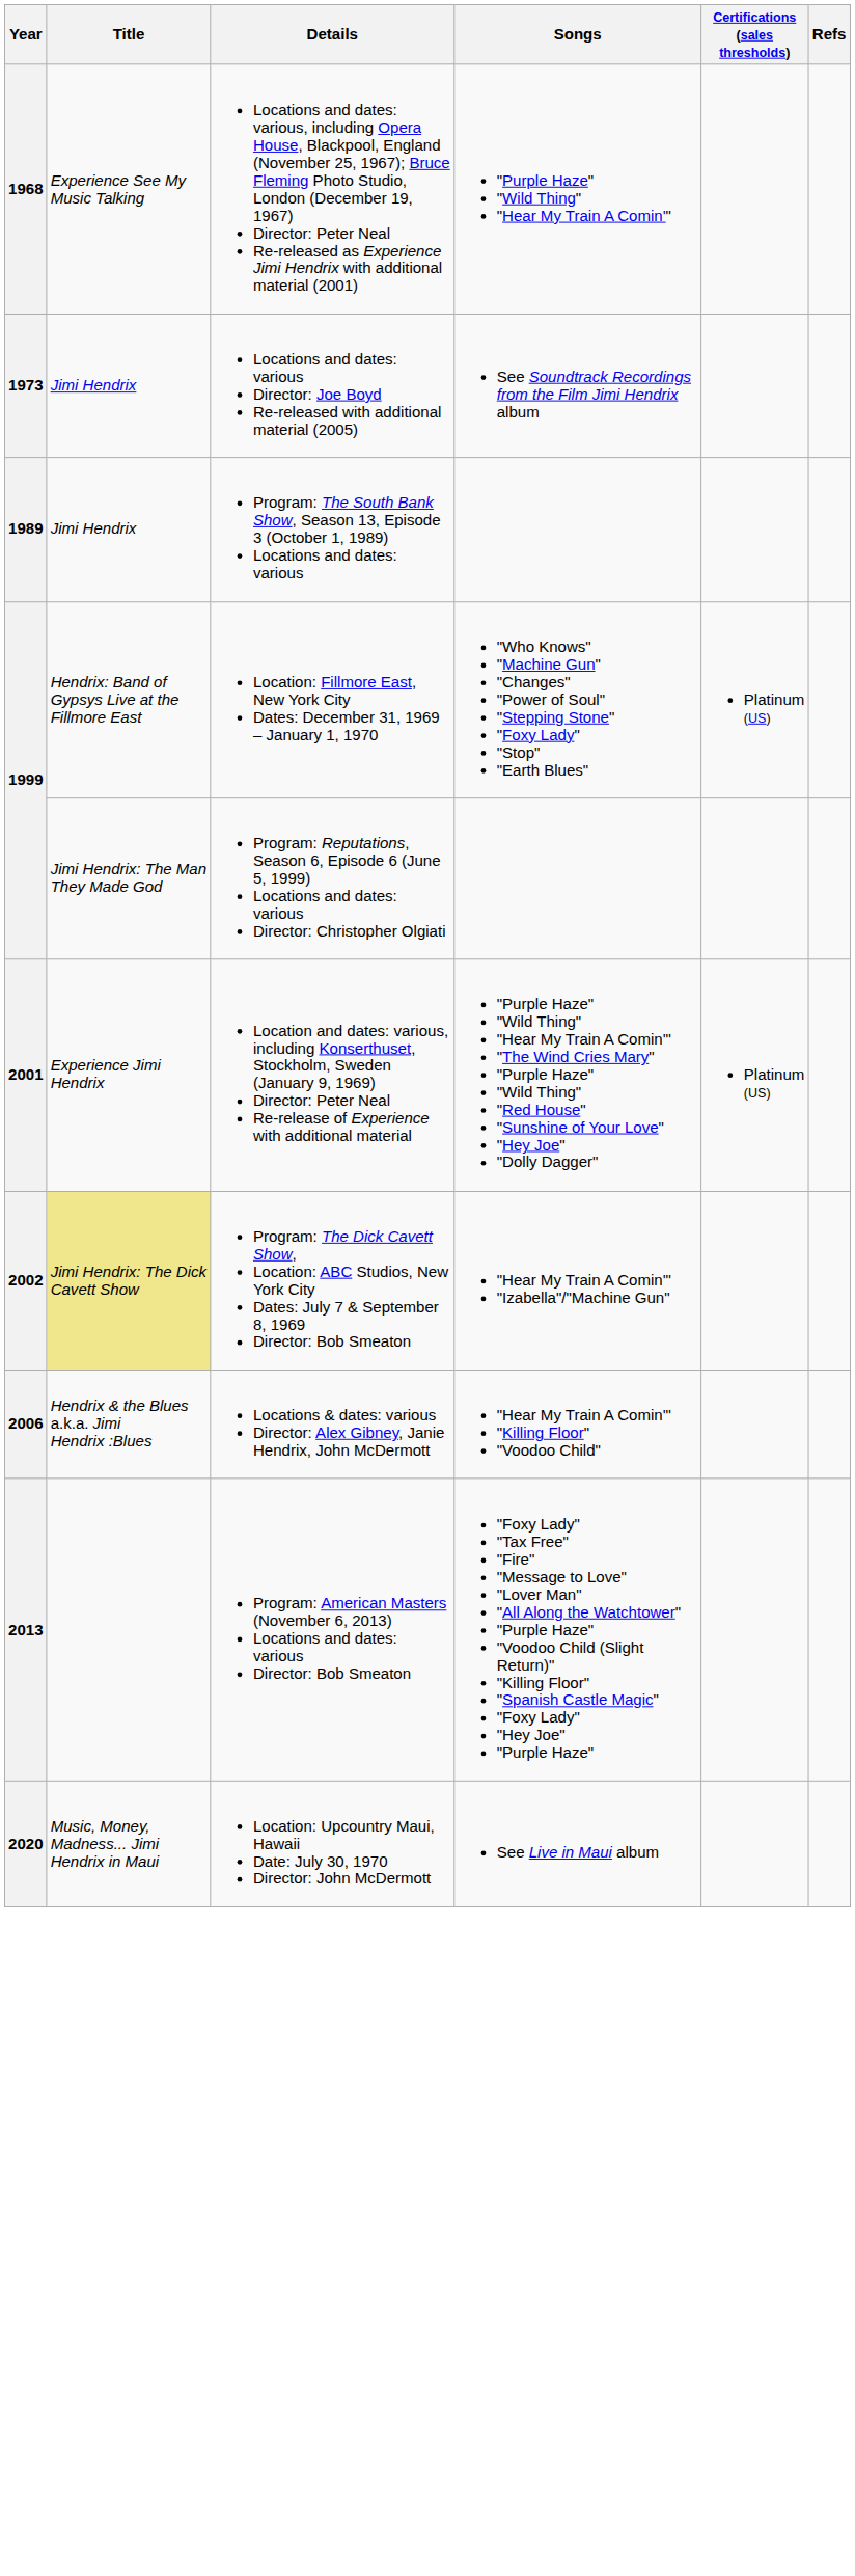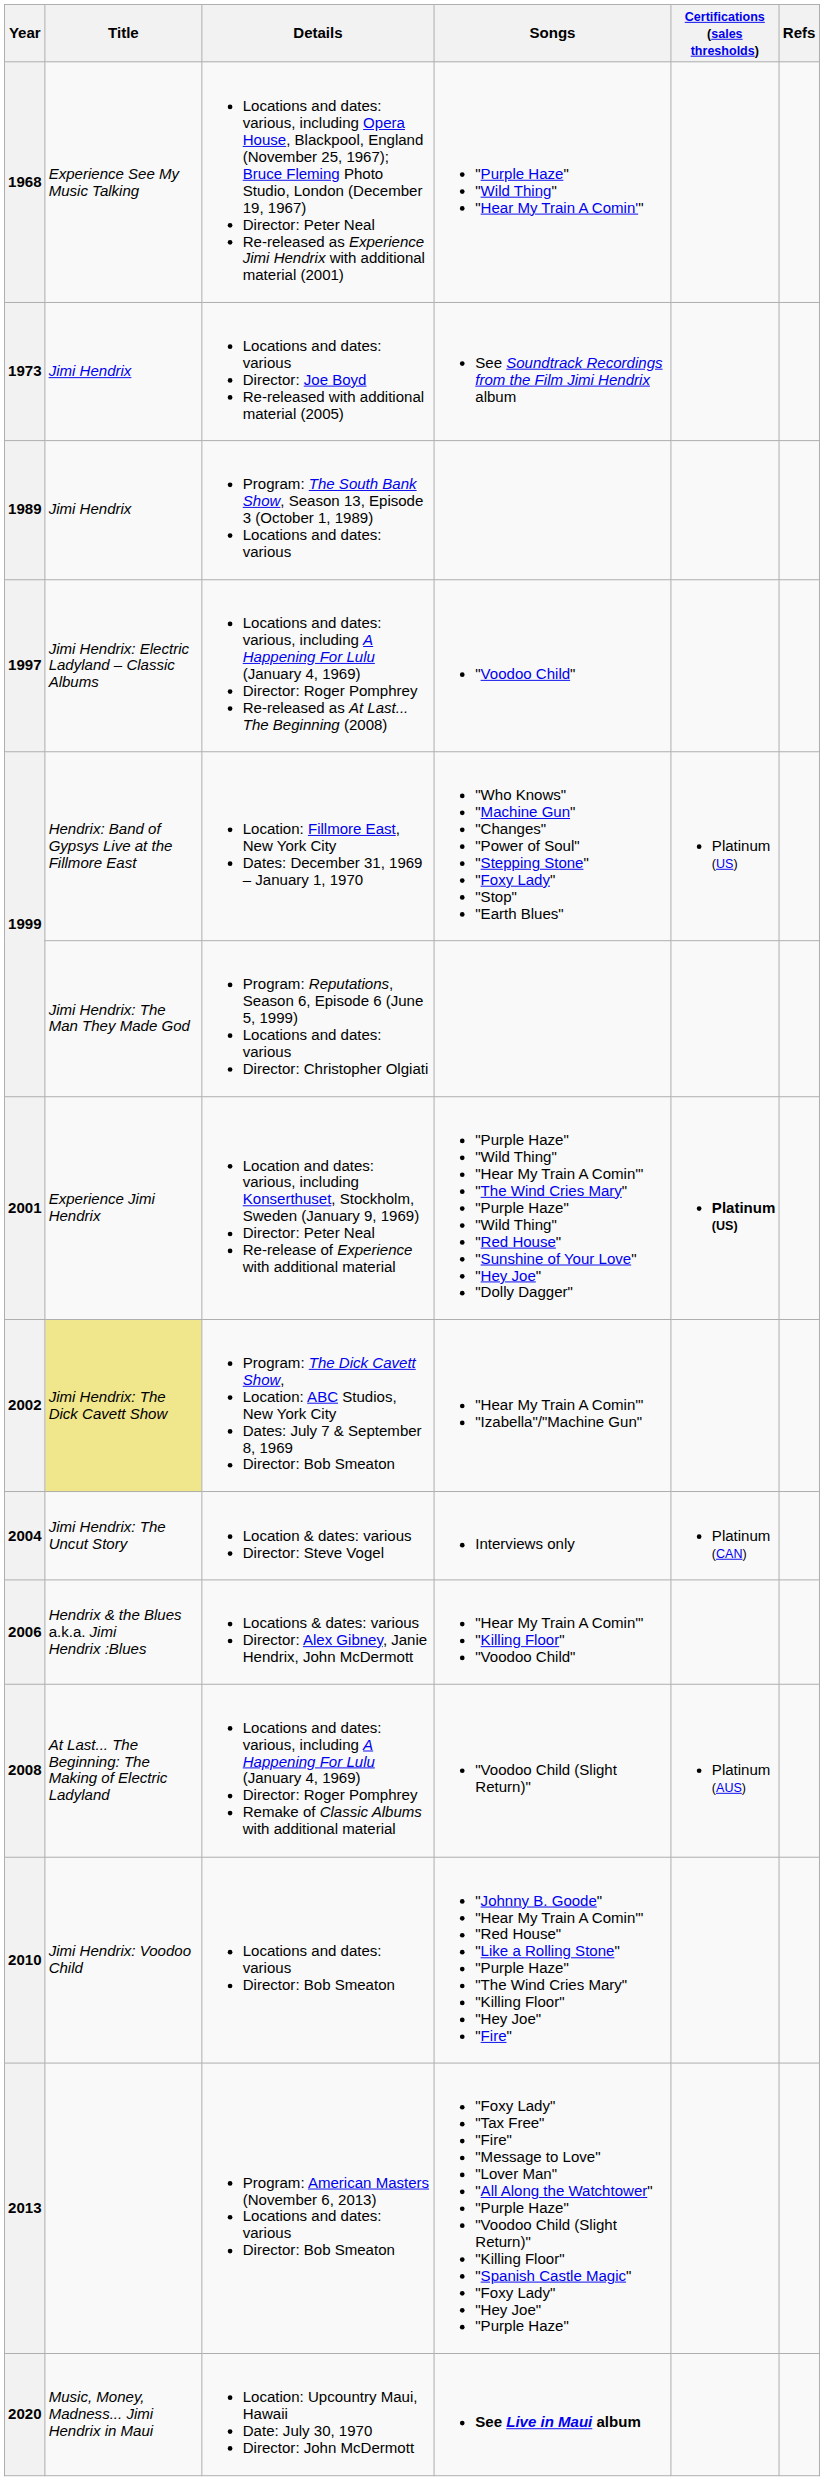+ row: 1997 | Jimi Hendrix: Electric Ladyland – Classic Albums | Locations and dates: various, including A Happening For Lulu (January 4, 1969) Director: Roger Pomphrey Re-released as At Last... The Beginning (2008) | "Voodoo Child"
2001 | Certifications (sales thresholds): normal -> bold
+ row: 2004 | Jimi Hendrix: The Uncut Story | Location & dates: various Director: Steve Vogel | Interviews only | Platinum (CAN)
+ row: 2008 | At Last... The Beginning: The Making of Electric Ladyland | Locations and dates: various, including A Happening For Lulu (January 4, 1969) Director: Roger Pomphrey Remake of Classic Albums with additional material | "Voodoo Child (Slight Return)" | Platinum (AUS)
+ row: 2010 | Jimi Hendrix: Voodoo Child | Locations and dates: various Director: Bob Smeaton | "Johnny B. Goode" "Hear My Train A Comin'" "Red House" "Like a Rolling Stone" "Purple Haze" "The Wind Cries Mary" "Killing Floor" "Hey Joe" "Fire"
2020 | Songs: normal -> bold
